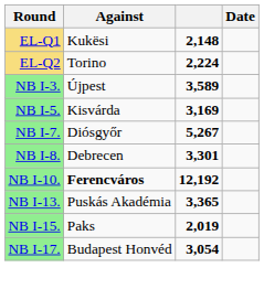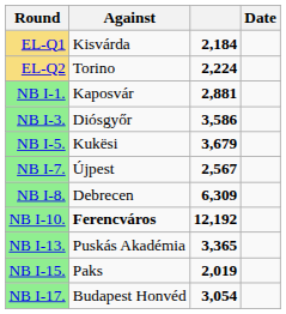EL-Q1 | Against: Kukësi -> Kisvárda
EL-Q1 | column 3: 2,148 -> 2,184
+ row: NB I-1. | Kaposvár | 2,881
NB I-3. | Against: Újpest -> Diósgyőr
NB I-3. | column 3: 3,589 -> 3,586
NB I-5. | Against: Kisvárda -> Kukësi
NB I-5. | column 3: 3,169 -> 3,679
NB I-7. | Against: Diósgyőr -> Újpest
NB I-7. | column 3: 5,267 -> 2,567
NB I-8. | column 3: 3,301 -> 6,309
